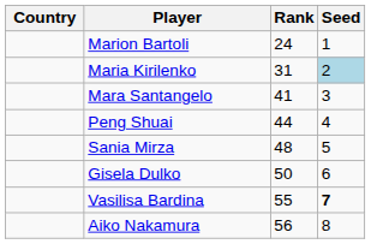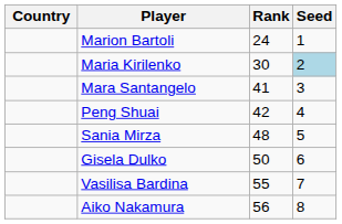Maria Kirilenko | Rank: 31 -> 30
Peng Shuai | Rank: 44 -> 42
Vasilisa Bardina | Seed: bold -> normal
